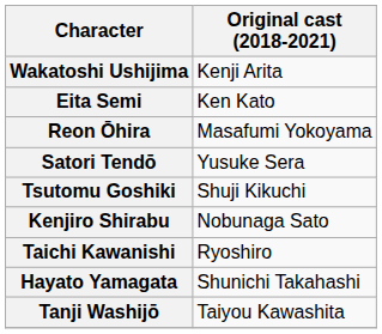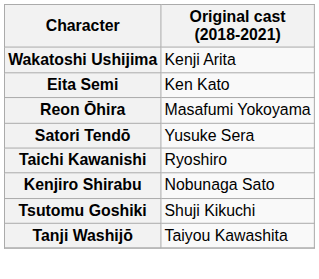rows swapped: Tsutomu Goshiki <-> Taichi Kawanishi
- row: Hayato Yamagata | Shunichi Takahashi
